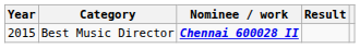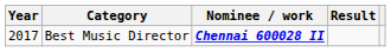Best Music Director | Year: 2015 -> 2017
